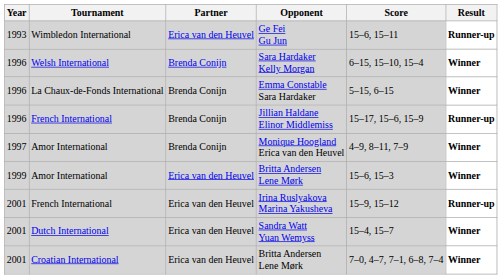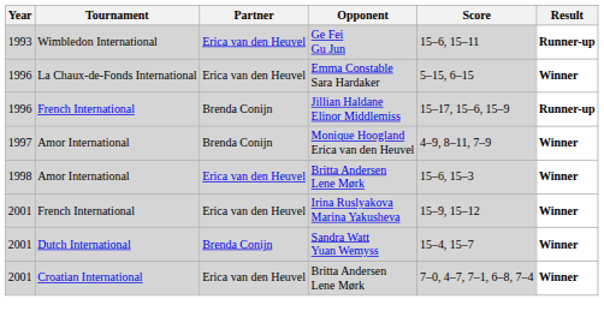- row: 1996 | Welsh International | Brenda Conijn | Sara Hardaker Kelly Morgan | 6–15, 15–10, 15–4 | Winner
Emma Constable Sara Hardaker | Partner: Brenda Conijn -> Erica van den Heuvel
Amor International / Britta Andersen Lene Mørk | Year: 1999 -> 1998
Irina Ruslyakova Marina Yakusheva | Result: Runner-up -> Winner
Sandra Watt Yuan Wemyss | Partner: Erica van den Heuvel -> Brenda Conijn
